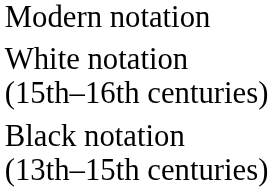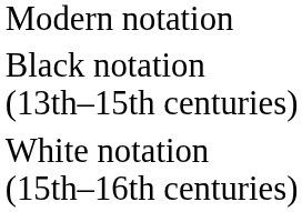rows swapped: White notation (15th–16th centuries) <-> Black notation (13th–15th centuries)
